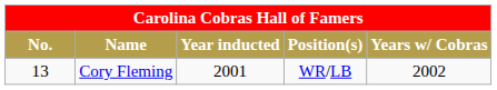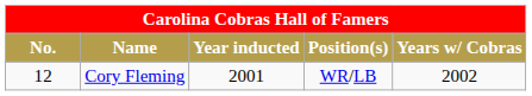Cory Fleming | No.: 13 -> 12
